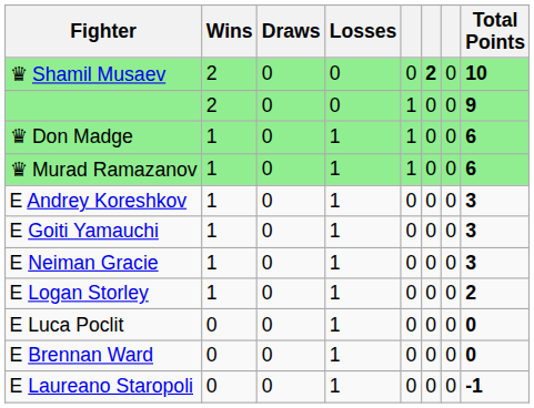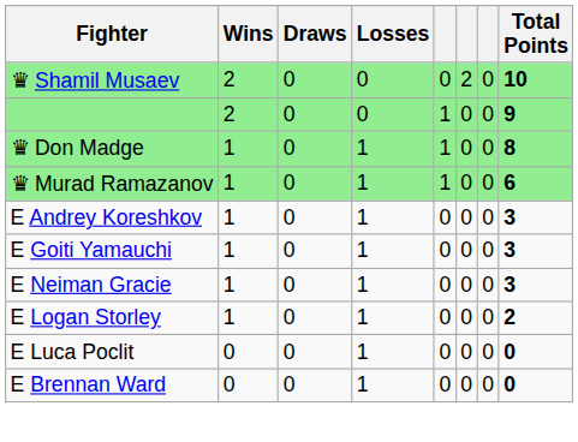♛ Shamil Musaev | column 6: bold -> normal
♛ Don Madge | Total Points: 6 -> 8
- row: E Laureano Staropoli | 0 | 0 | 1 | 0 | 0 | 0 | -1
